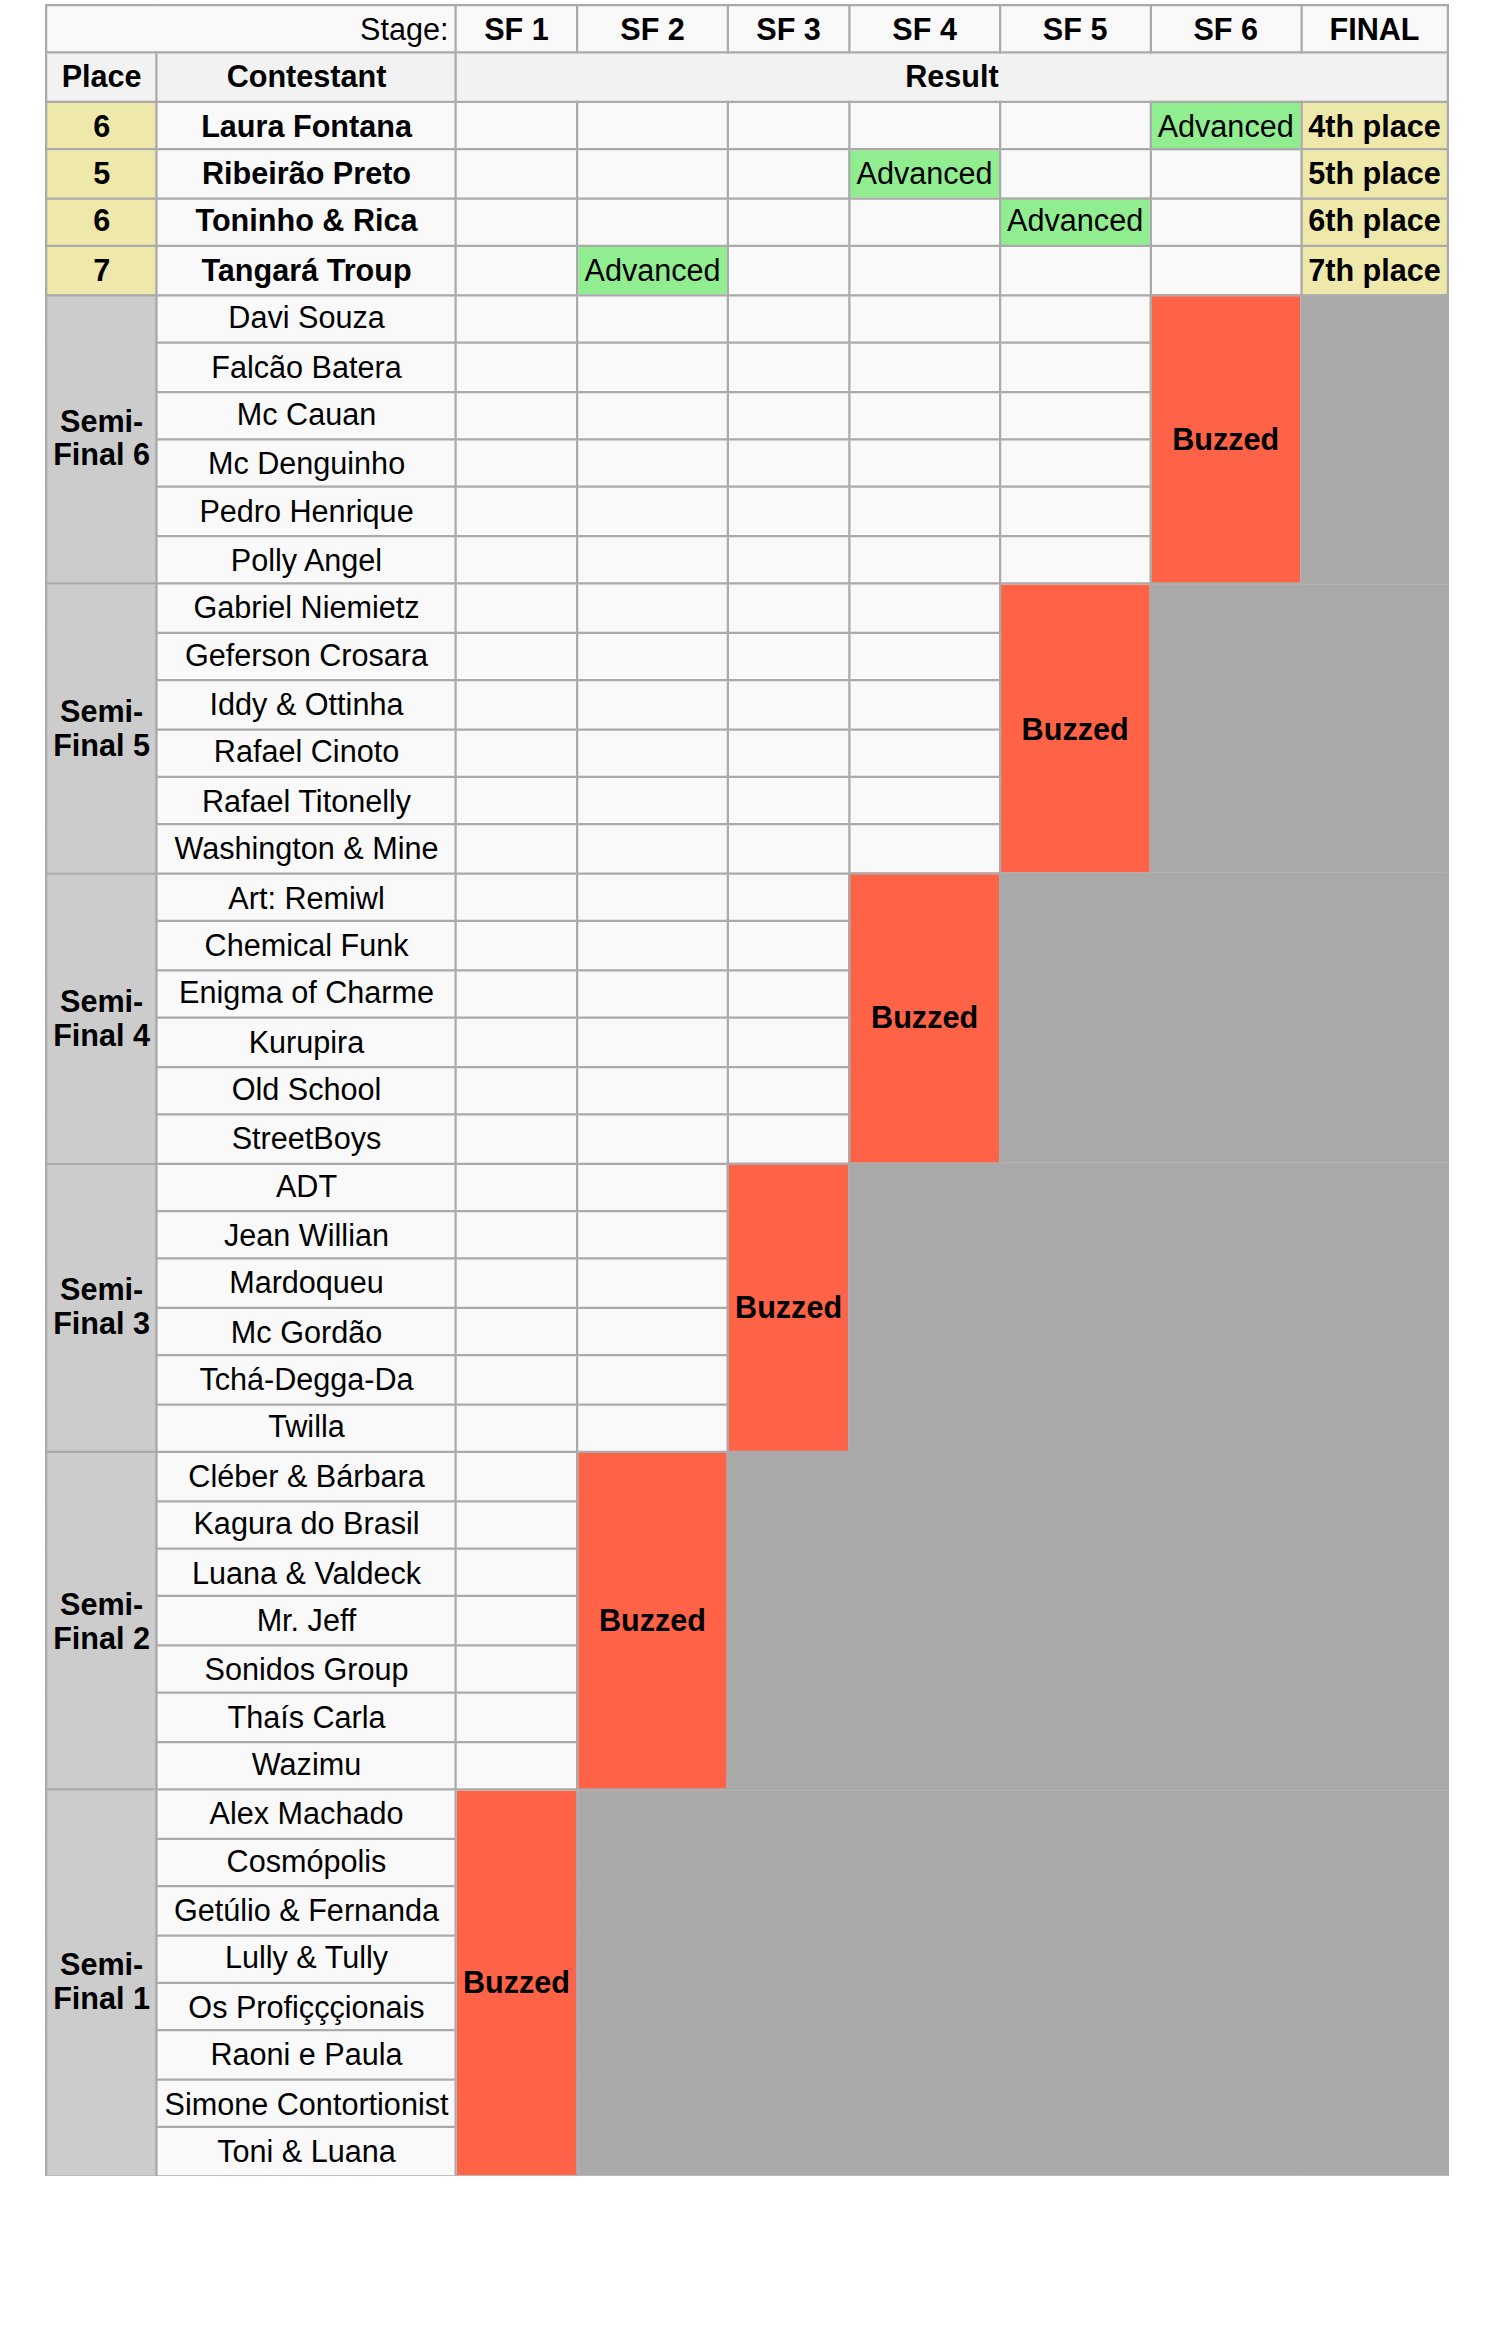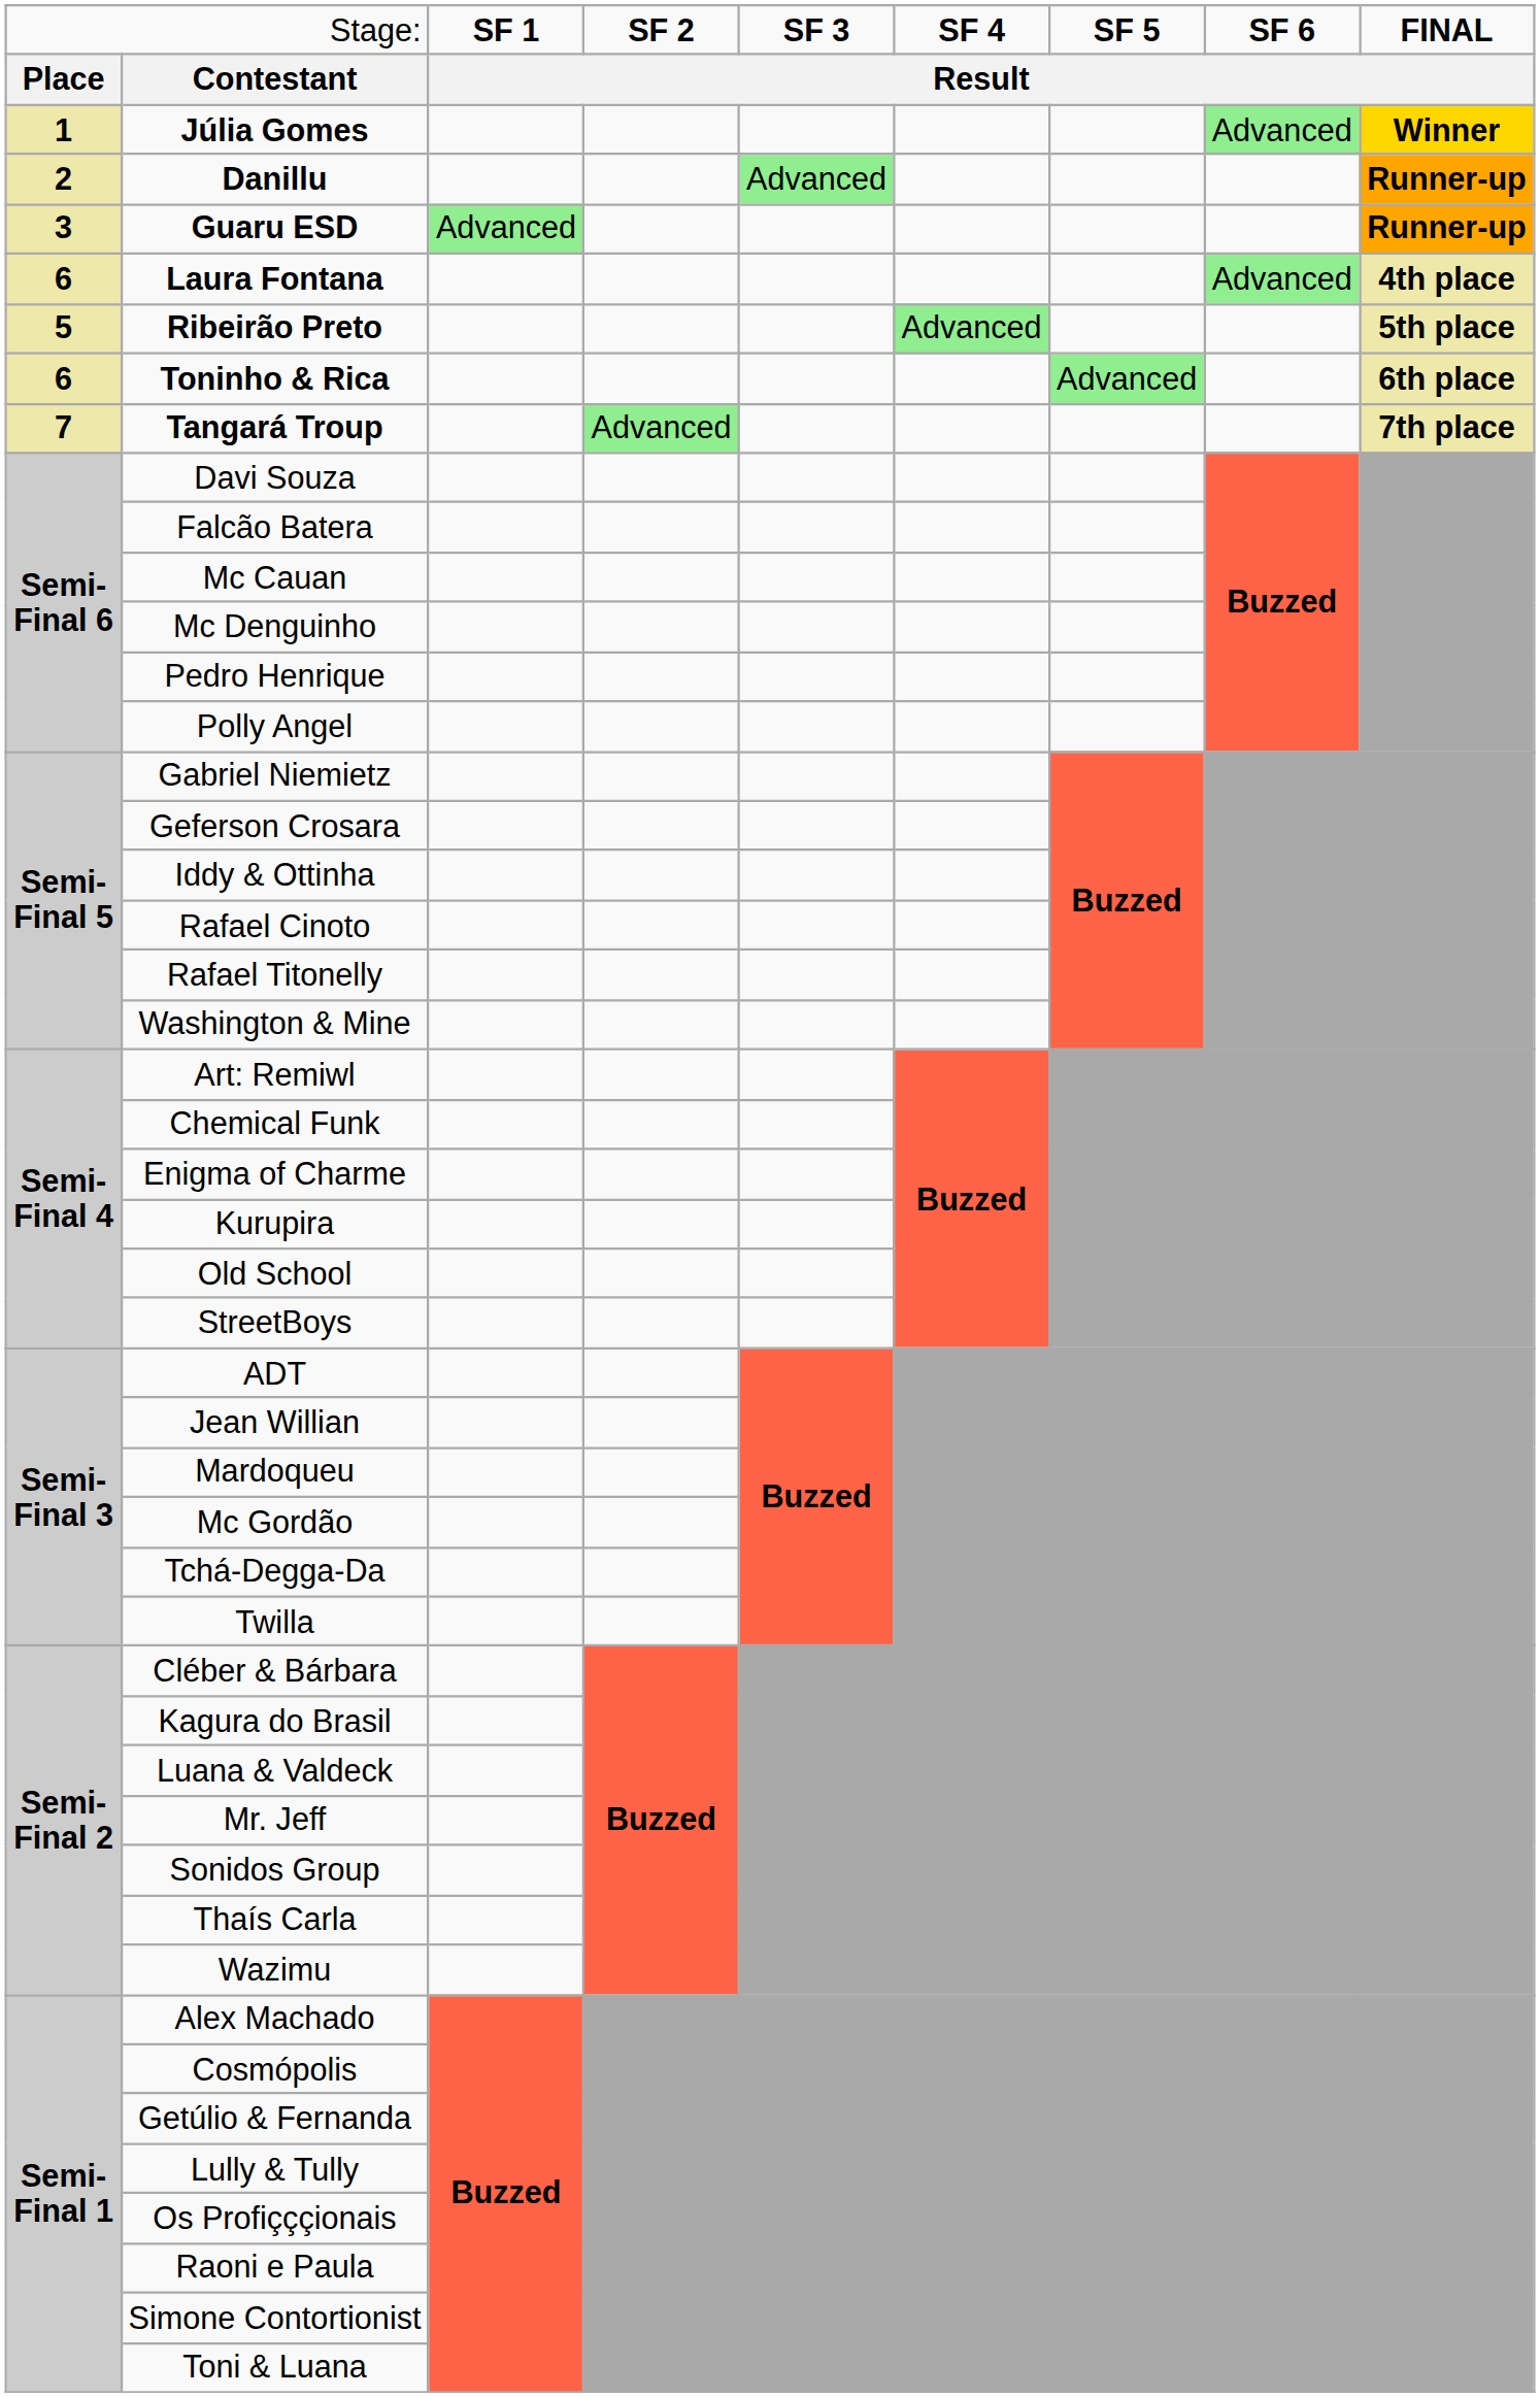+ row: 1 | Júlia Gomes | Advanced | Winner
+ row: 2 | Danillu | Advanced | Runner-up
+ row: 3 | Guaru ESD | Advanced | Runner-up
